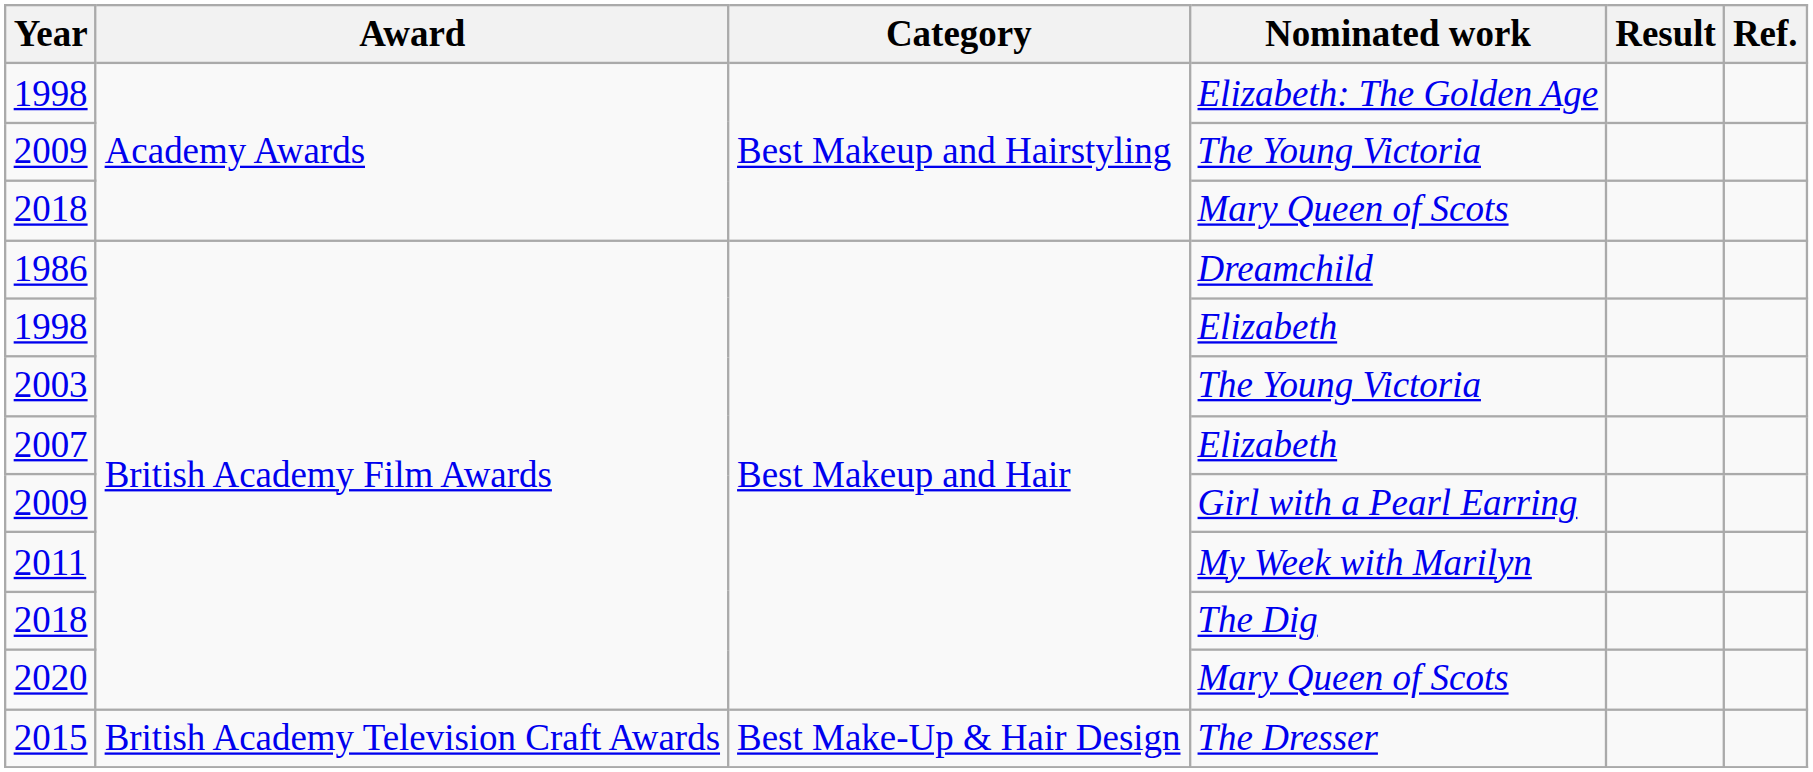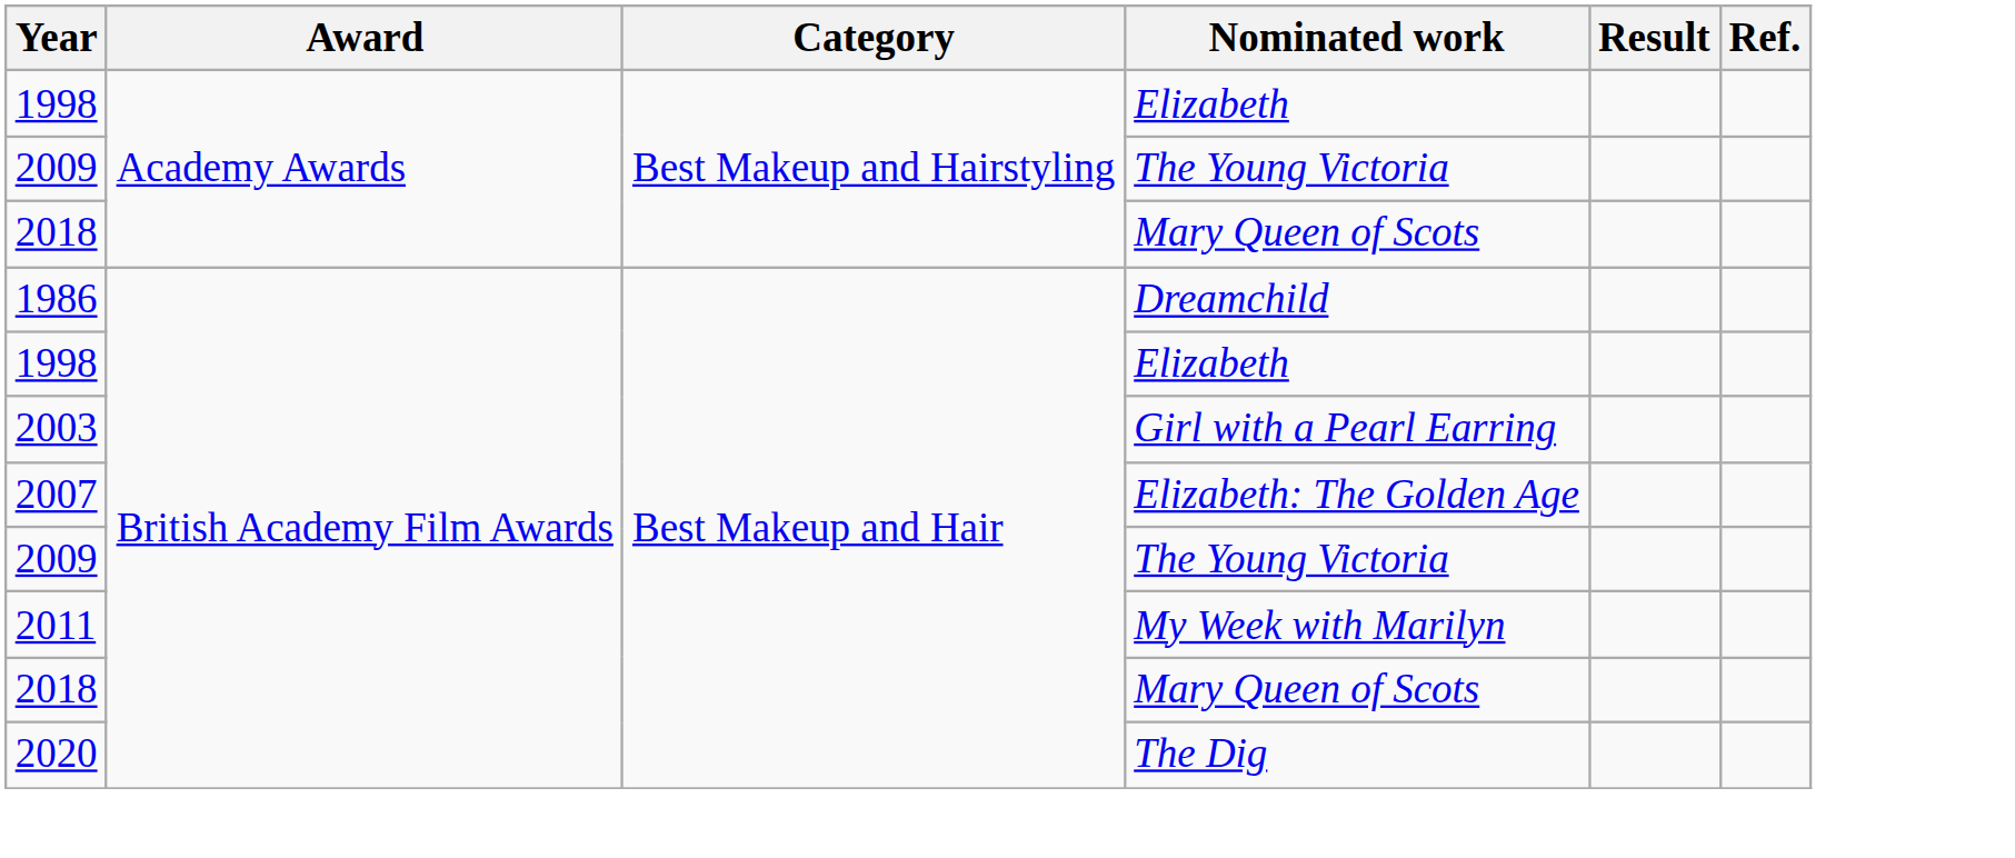1998 / Academy Awards | Nominated work: Elizabeth: The Golden Age -> Elizabeth
2003 | Nominated work: The Young Victoria -> Girl with a Pearl Earring
2007 | Nominated work: Elizabeth -> Elizabeth: The Golden Age
2009 / British Academy Film Awards | Nominated work: Girl with a Pearl Earring -> The Young Victoria
2018 / British Academy Film Awards | Nominated work: The Dig -> Mary Queen of Scots
2020 | Nominated work: Mary Queen of Scots -> The Dig
- row: 2015 | British Academy Television Craft Awards | Best Make-Up & Hair Design | The Dresser
